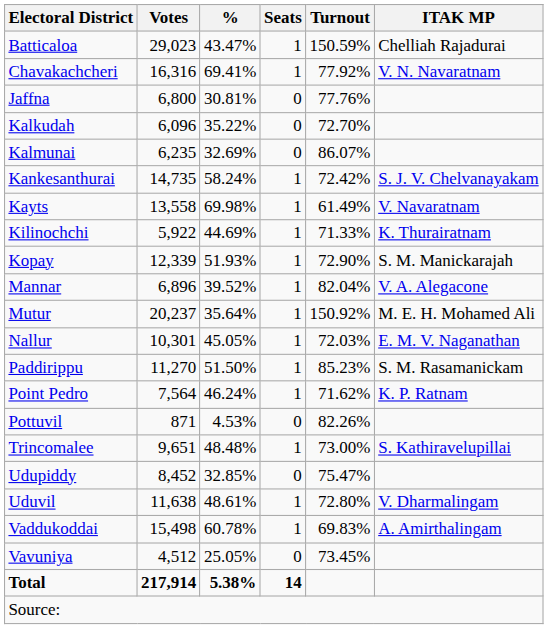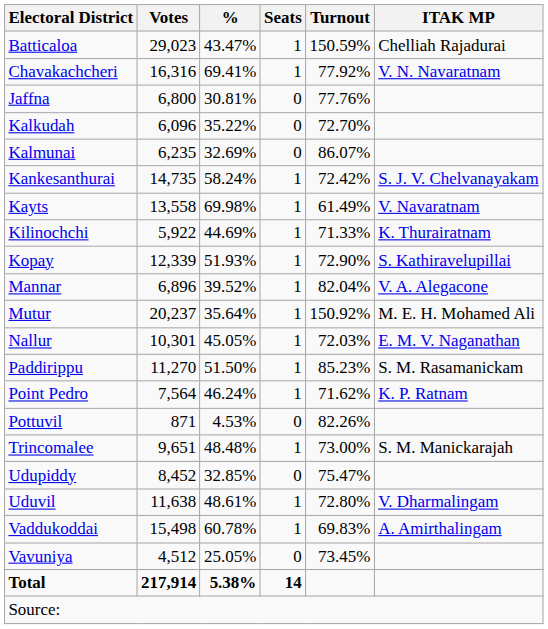Kopay | ITAK MP: S. M. Manickarajah -> S. Kathiravelupillai
Trincomalee | ITAK MP: S. Kathiravelupillai -> S. M. Manickarajah
